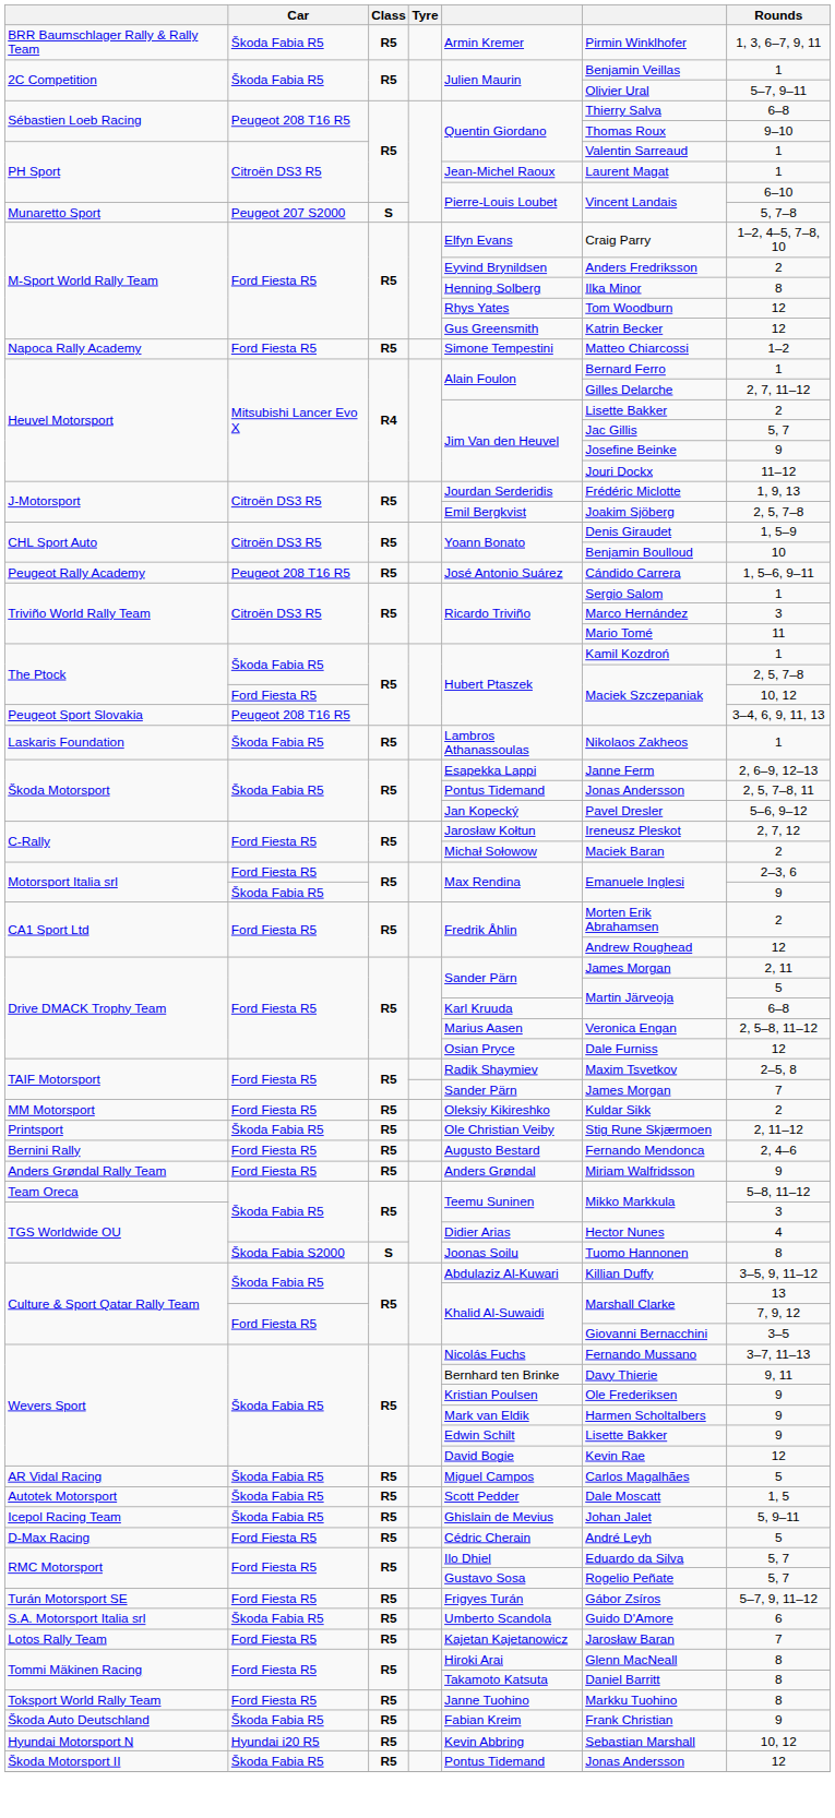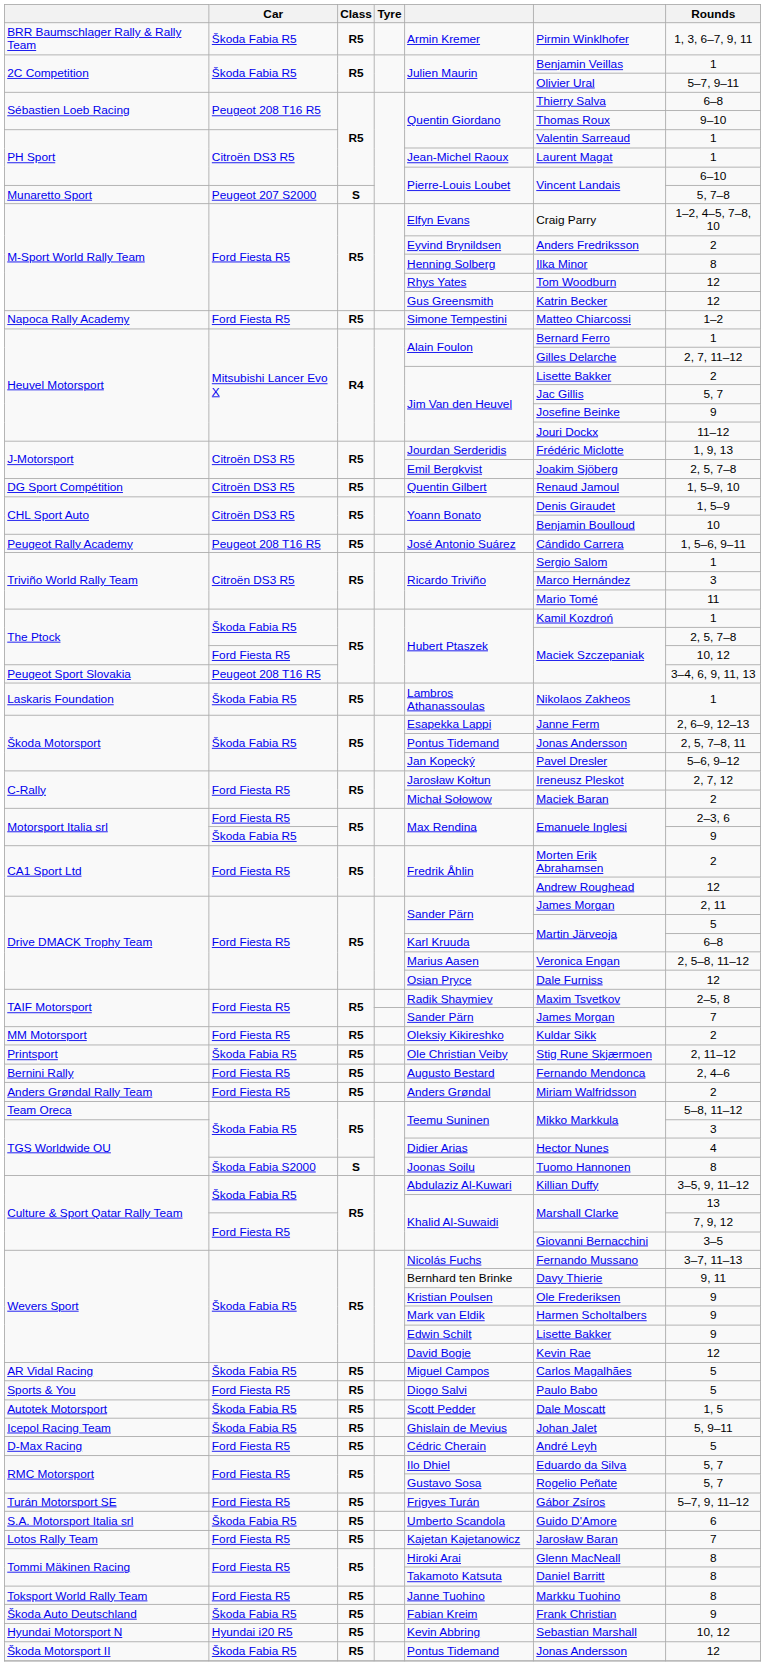+ row: DG Sport Compétition | Citroën DS3 R5 | R5 | Quentin Gilbert | Renaud Jamoul | 1, 5–9, 10
Anders Grøndal Rally Team | Rounds: 9 -> 2
+ row: Sports & You | Ford Fiesta R5 | R5 | Diogo Salvi | Paulo Babo | 5
